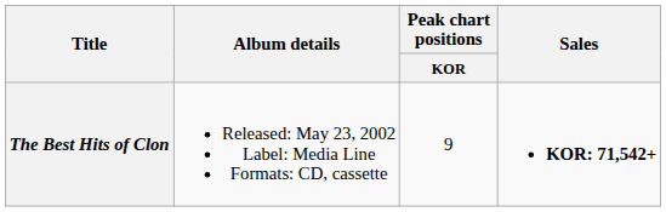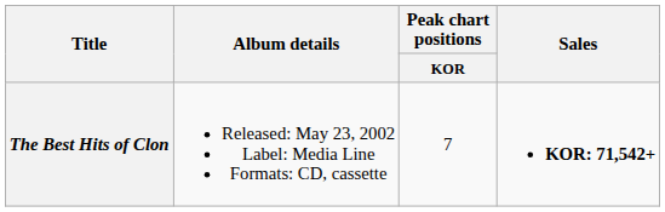The Best Hits of Clon | Peak chart positions / KOR: 9 -> 7
